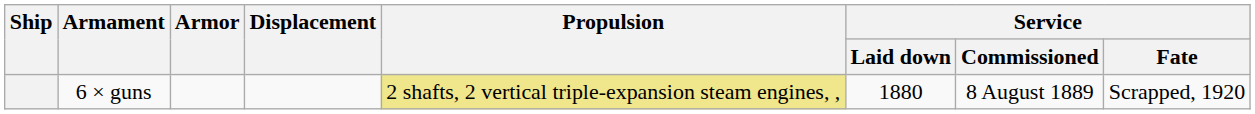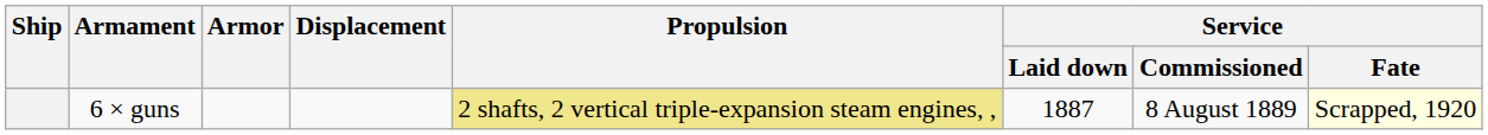6 × guns | Service / Laid down: 1880 -> 1887
6 × guns | Service / Fate: no background -> lightyellow background
